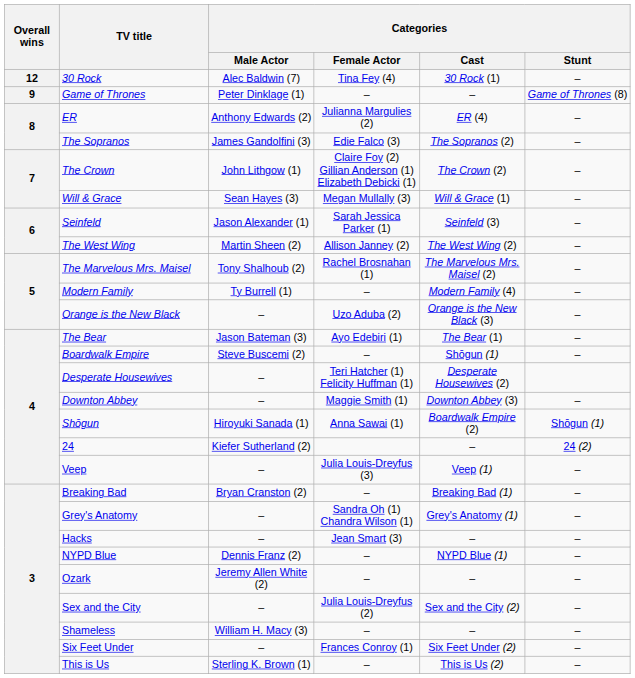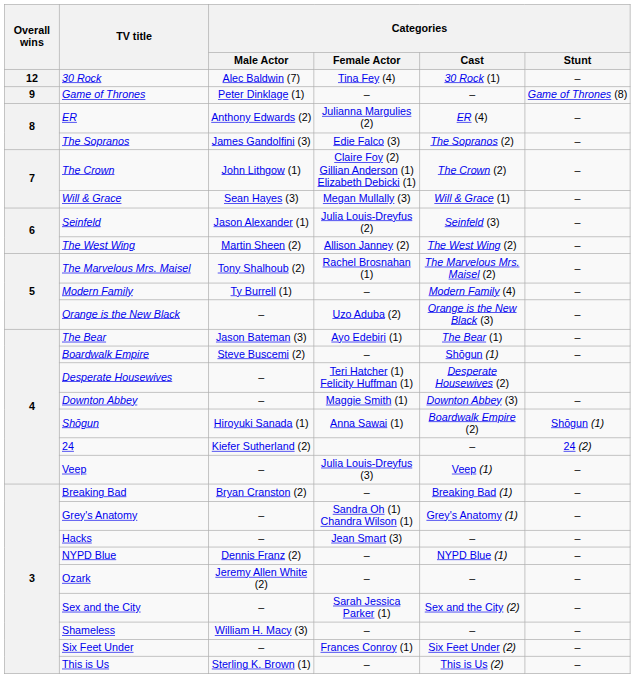Seinfeld | Categories / Female Actor: Sarah Jessica Parker (1) -> Julia Louis-Dreyfus (2)
Sex and the City | Categories / Female Actor: Julia Louis-Dreyfus (2) -> Sarah Jessica Parker (1)
